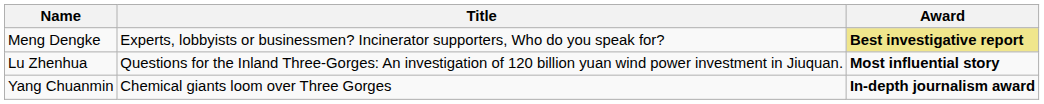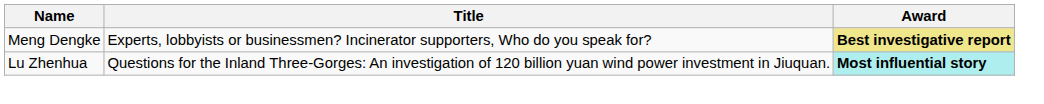Lu Zhenhua | Award: no background -> paleturquoise background
- row: Yang Chuanmin | Chemical giants loom over Three Gorges | In-depth journalism award
